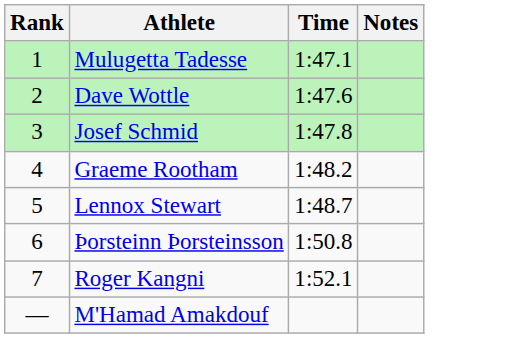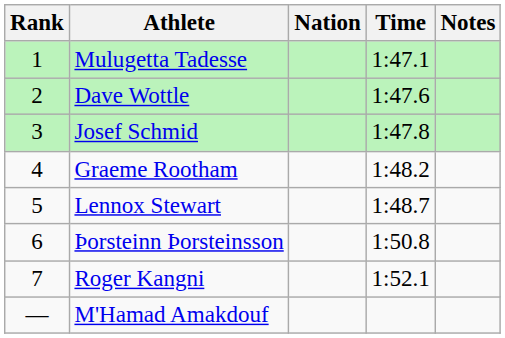+ column: Nation
